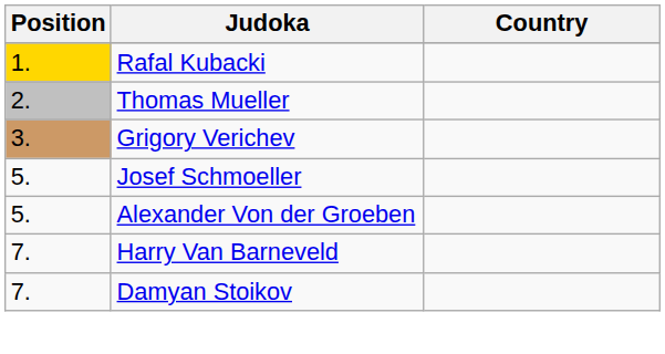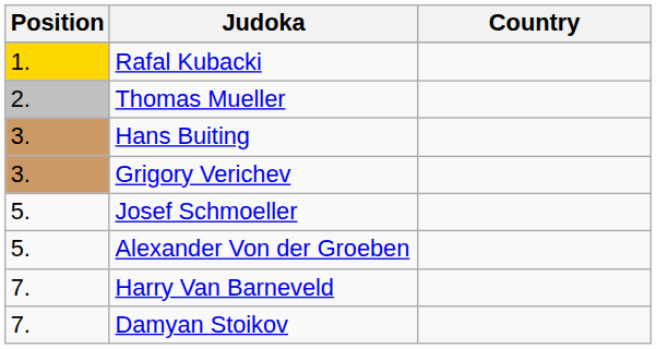+ row: 3. | Hans Buiting
